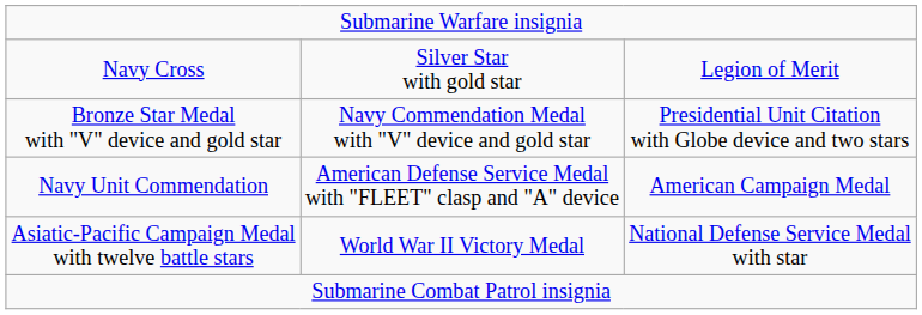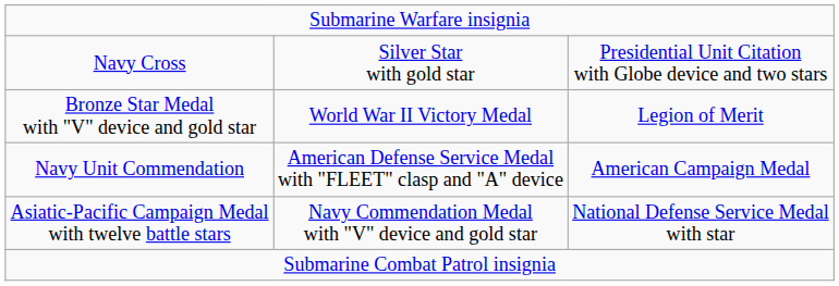Navy Cross | column 3: Legion of Merit -> Presidential Unit Citation with Globe device and two stars
Bronze Star Medal with "V" device and gold star | column 2: Navy Commendation Medal with "V" device and gold star -> World War II Victory Medal
Bronze Star Medal with "V" device and gold star | column 3: Presidential Unit Citation with Globe device and two stars -> Legion of Merit
Asiatic-Pacific Campaign Medal with twelve battle stars | column 2: World War II Victory Medal -> Navy Commendation Medal with "V" device and gold star
